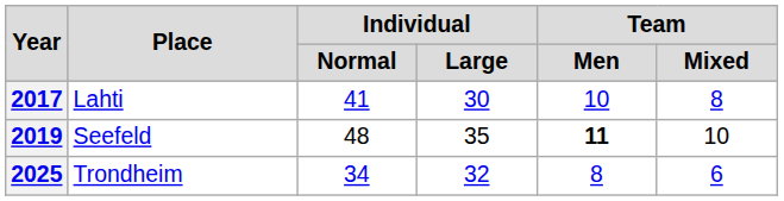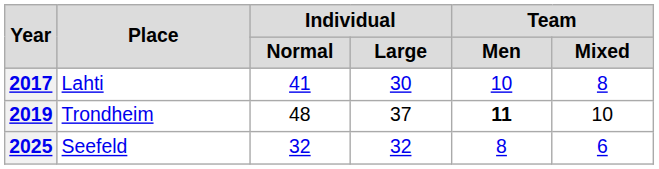2019 | Place: Seefeld -> Trondheim
2019 | Individual / Large: 35 -> 37
2025 | Place: Trondheim -> Seefeld
2025 | Individual / Normal: 34 -> 32
